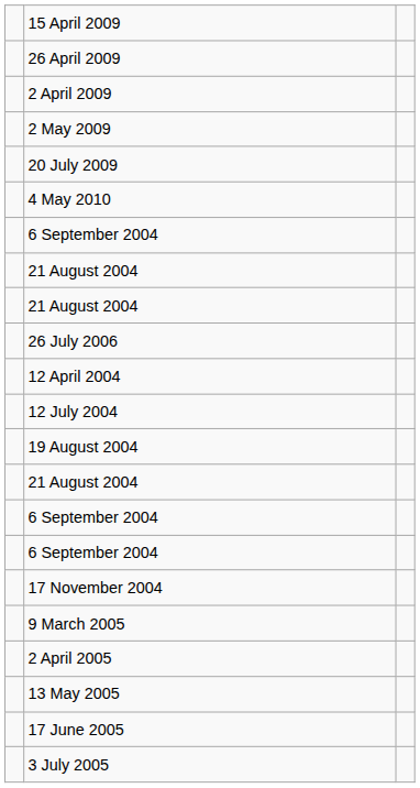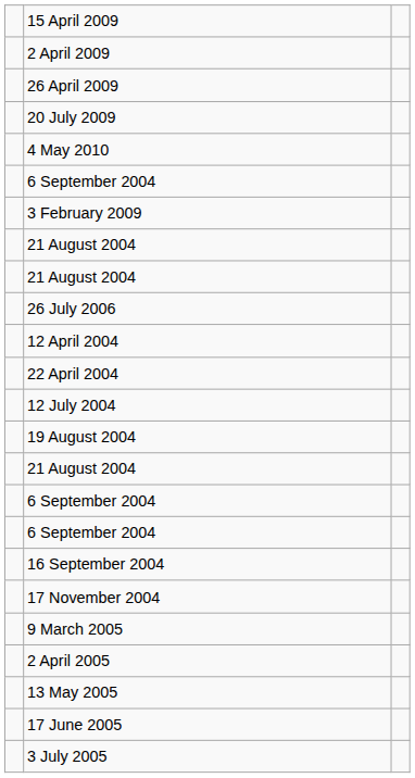rows swapped: 2 April 2009 <-> 26 April 2009
- row: 2 May 2009
+ row: 3 February 2009
+ row: 22 April 2004
+ row: 16 September 2004
